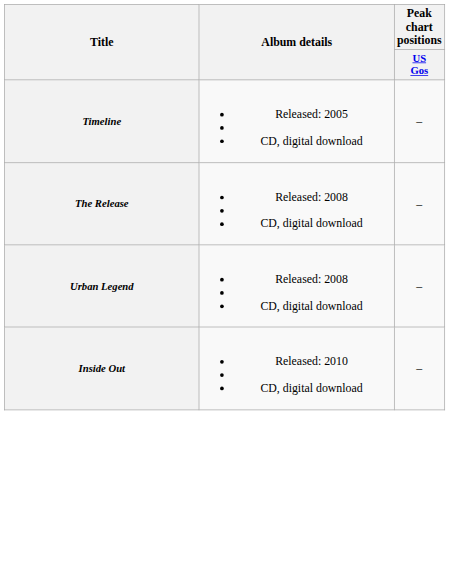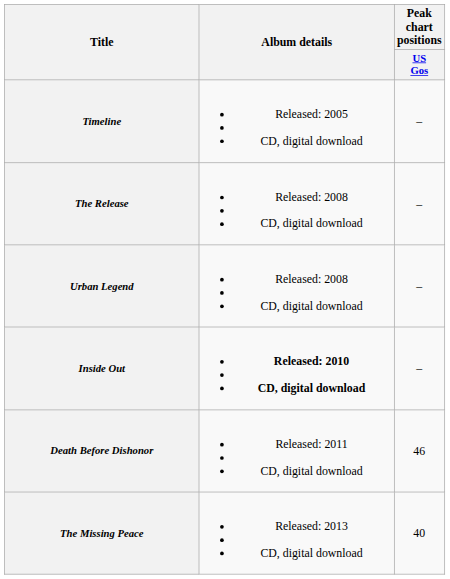Inside Out | Album details: normal -> bold
+ row: Death Before Dishonor | Released: 2011 CD, digital download | 46
+ row: The Missing Peace | Released: 2013 CD, digital download | 40
